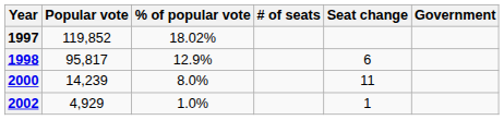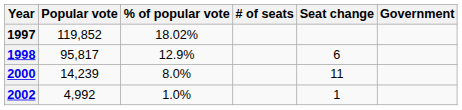2002 | Popular vote: 4,929 -> 4,992
